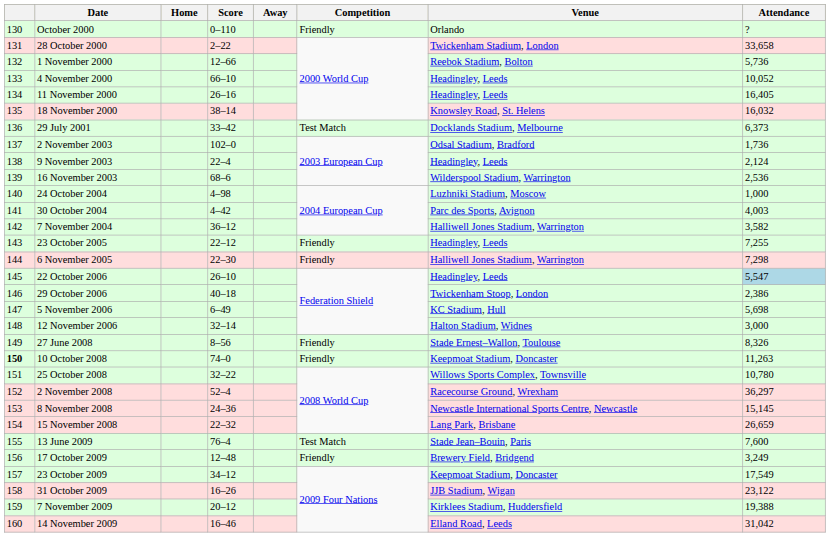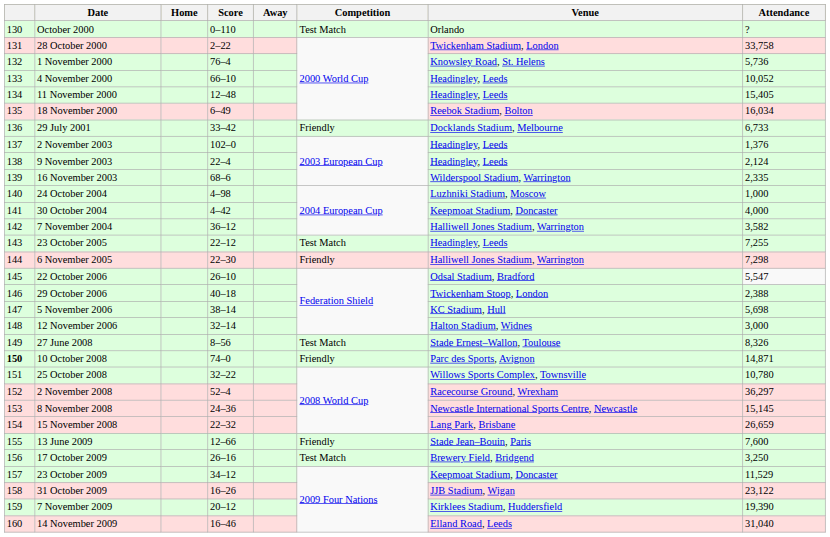October 2000 | Competition: Friendly -> Test Match
28 October 2000 | Attendance: 33,658 -> 33,758
1 November 2000 | Score: 12–66 -> 76–4
1 November 2000 | Venue: Reebok Stadium, Bolton -> Knowsley Road, St. Helens
11 November 2000 | Score: 26–16 -> 12–48
11 November 2000 | Attendance: 16,405 -> 15,405
18 November 2000 | Score: 38–14 -> 6–49
18 November 2000 | Venue: Knowsley Road, St. Helens -> Reebok Stadium, Bolton
18 November 2000 | Attendance: 16,032 -> 16,034
29 July 2001 | Competition: Test Match -> Friendly
29 July 2001 | Attendance: 6,373 -> 6,733
2 November 2003 | Venue: Odsal Stadium, Bradford -> Headingley, Leeds
2 November 2003 | Attendance: 1,736 -> 1,376
16 November 2003 | Attendance: 2,536 -> 2,335
30 October 2004 | Venue: Parc des Sports, Avignon -> Keepmoat Stadium, Doncaster
30 October 2004 | Attendance: 4,003 -> 4,000
23 October 2005 | Competition: Friendly -> Test Match
22 October 2006 | Venue: Headingley, Leeds -> Odsal Stadium, Bradford
22 October 2006 | Attendance: lightblue background -> no background
29 October 2006 | Attendance: 2,386 -> 2,388
5 November 2006 | Score: 6–49 -> 38–14
27 June 2008 | Competition: Friendly -> Test Match
10 October 2008 | Venue: Keepmoat Stadium, Doncaster -> Parc des Sports, Avignon
10 October 2008 | Attendance: 11,263 -> 14,871
13 June 2009 | Score: 76–4 -> 12–66
13 June 2009 | Competition: Test Match -> Friendly
17 October 2009 | Score: 12–48 -> 26–16
17 October 2009 | Competition: Friendly -> Test Match
17 October 2009 | Attendance: 3,249 -> 3,250
23 October 2009 | Attendance: 17,549 -> 11,529
7 November 2009 | Attendance: 19,388 -> 19,390
14 November 2009 | Attendance: 31,042 -> 31,040
